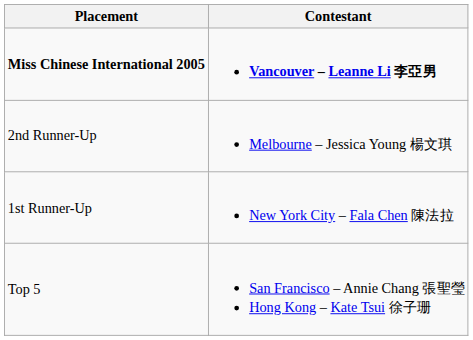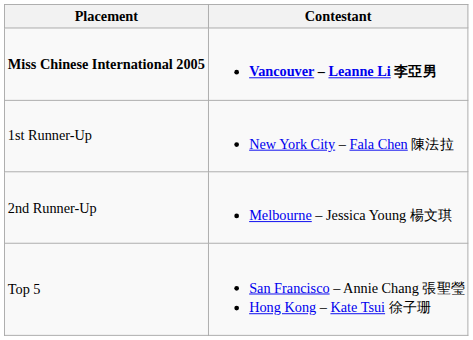rows swapped: 1st Runner-Up <-> 2nd Runner-Up
